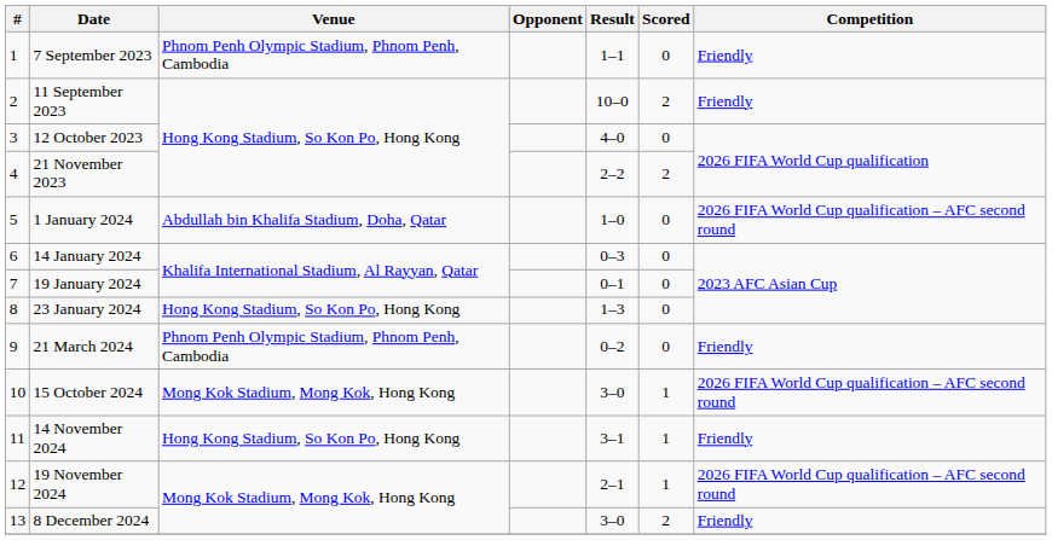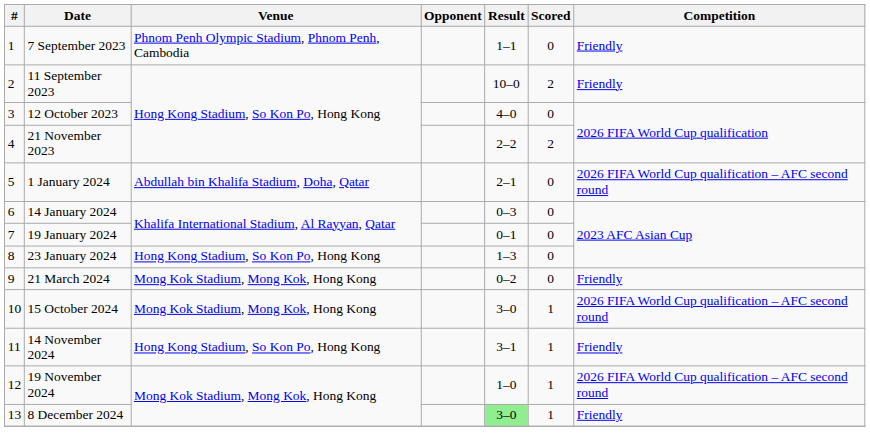1 January 2024 | Result: 1–0 -> 2–1
21 March 2024 | Venue: Phnom Penh Olympic Stadium, Phnom Penh, Cambodia -> Mong Kok Stadium, Mong Kok, Hong Kong
19 November 2024 | Result: 2–1 -> 1–0
8 December 2024 | Result: no background -> lightgreen background
8 December 2024 | Scored: 2 -> 1
